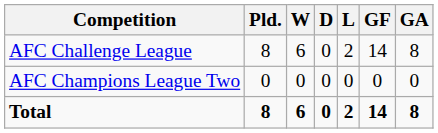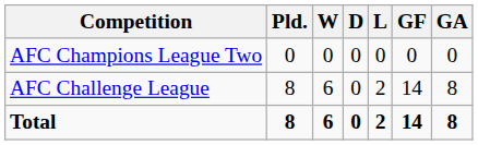rows swapped: AFC Challenge League <-> AFC Champions League Two
